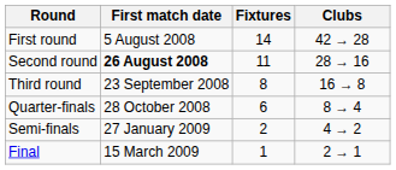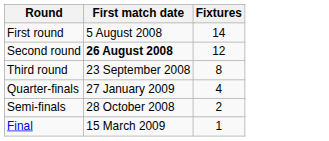- column: Clubs | 42 → 28 | 28 → 16 | 16 → 8 | 8 → 4 | 4 → 2 | 2 → 1
Second round | Fixtures: 11 -> 12
Quarter-finals | First match date: 28 October 2008 -> 27 January 2009
Quarter-finals | Fixtures: 6 -> 4
Semi-finals | First match date: 27 January 2009 -> 28 October 2008
